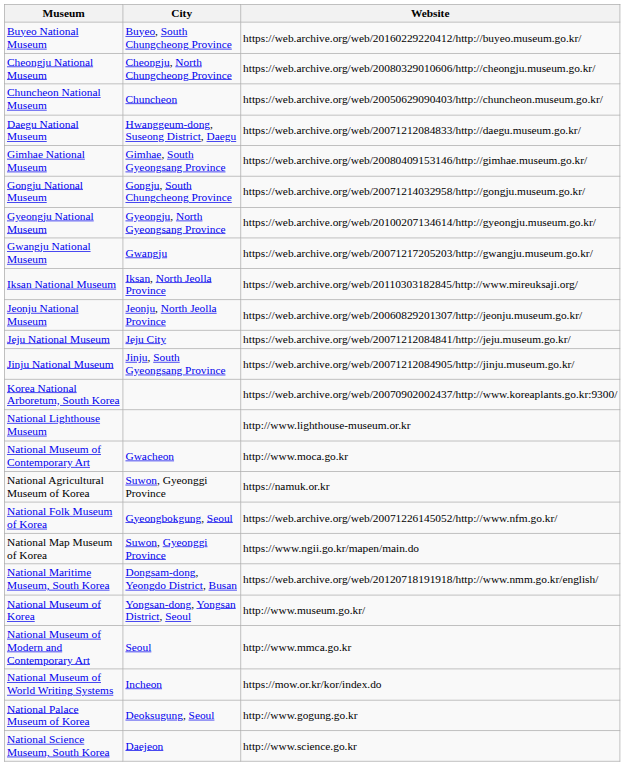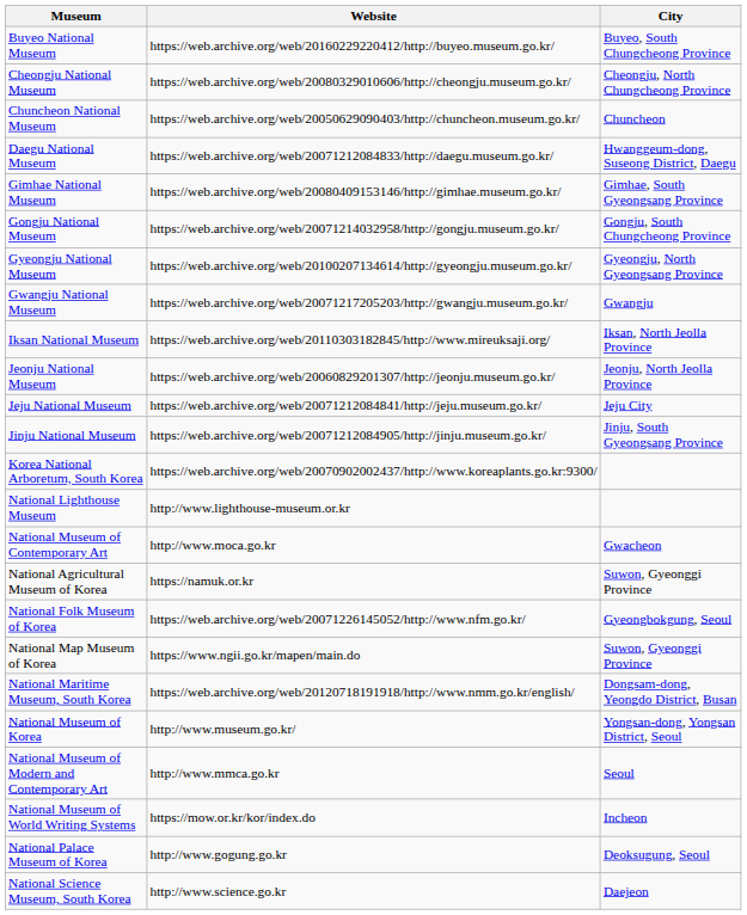columns swapped: City <-> Website
